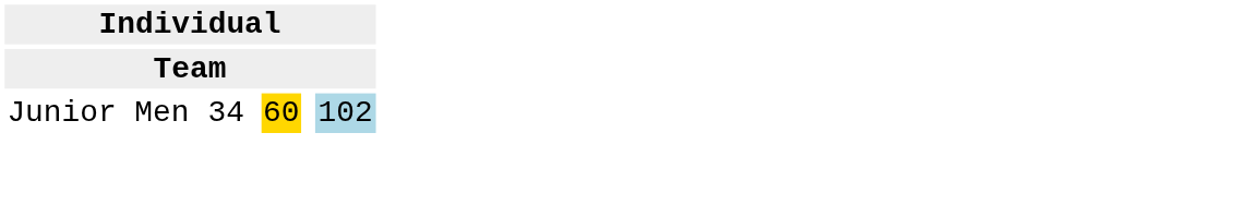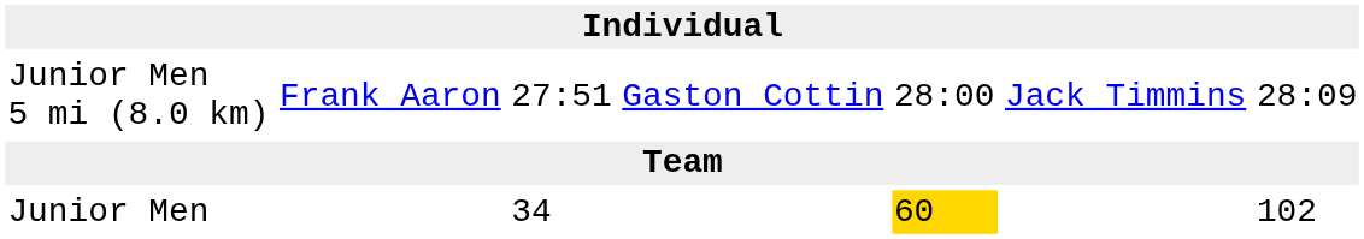+ row: Junior Men 5 mi (8.0 km) | Frank Aaron | 27:51 | Gaston Cottin | 28:00 | Jack Timmins | 28:09
Junior Men | column 7: lightblue background -> no background
